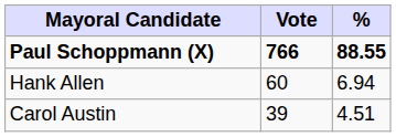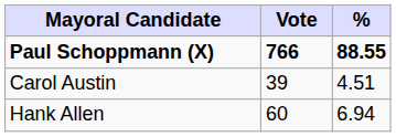rows swapped: Hank Allen <-> Carol Austin
